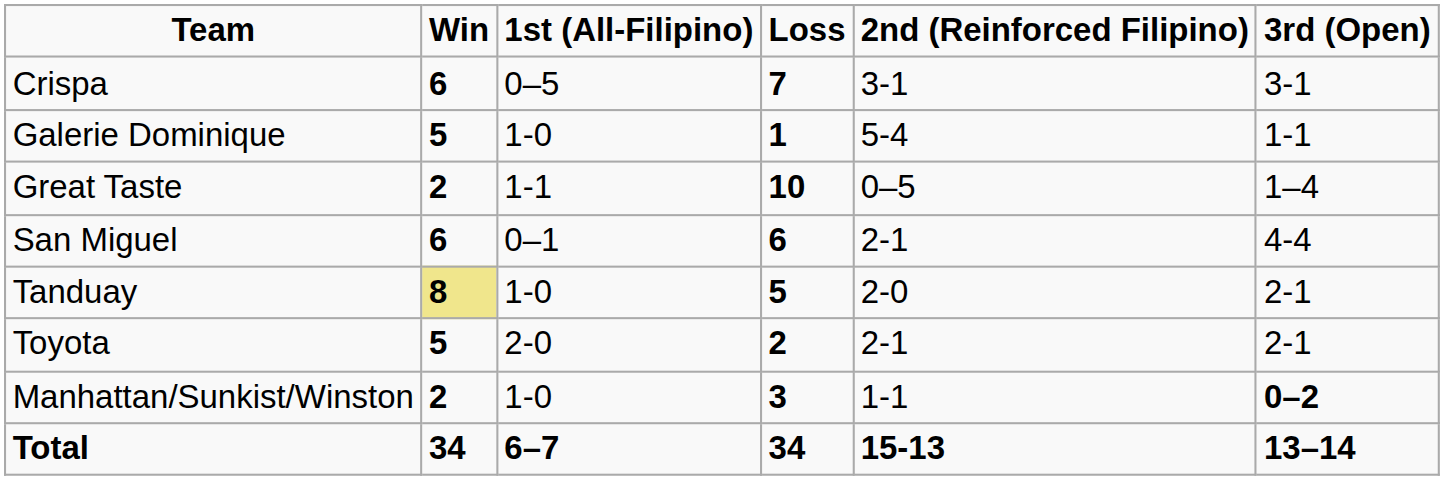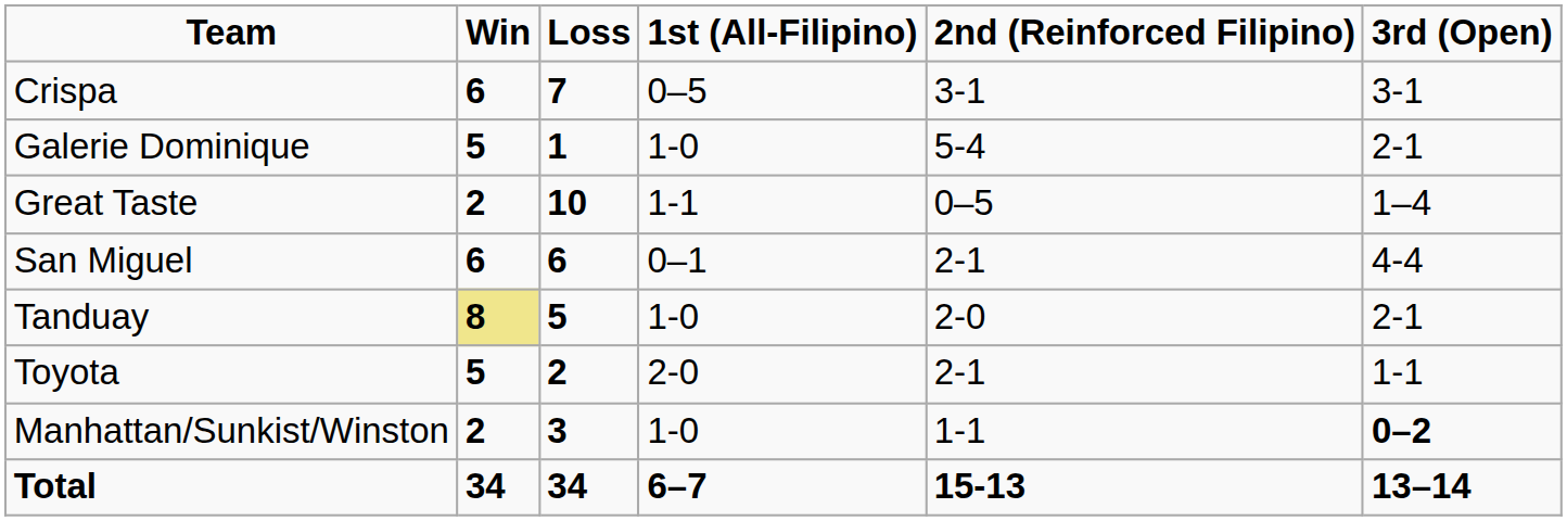columns swapped: Loss <-> 1st (All-Filipino)
Galerie Dominique | 3rd (Open): 1-1 -> 2-1
Toyota | 3rd (Open): 2-1 -> 1-1
